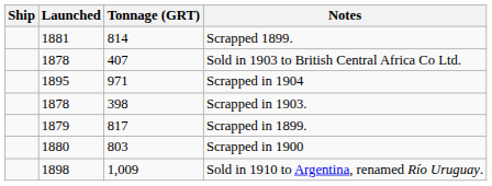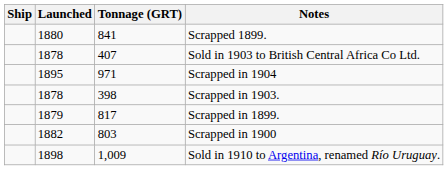Scrapped 1899. | Launched: 1881 -> 1880
Scrapped 1899. | Tonnage (GRT): 814 -> 841
Scrapped in 1900 | Launched: 1880 -> 1882
